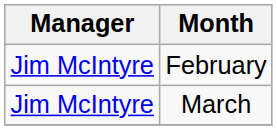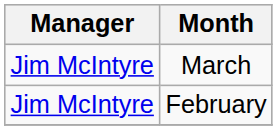rows swapped: February <-> March
